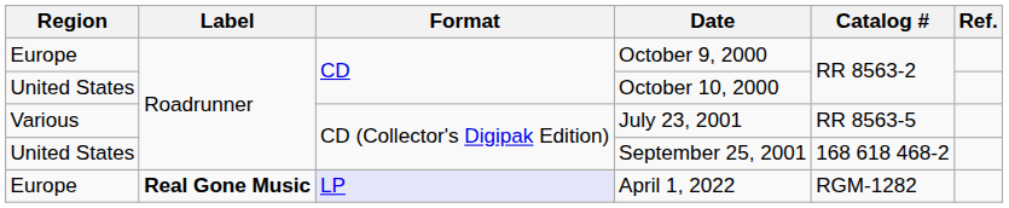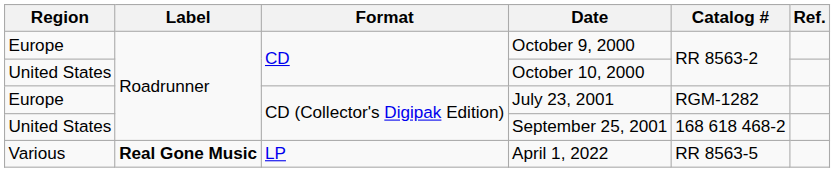July 23, 2001 | Region: Various -> Europe
July 23, 2001 | Catalog #: RR 8563-5 -> RGM-1282
April 1, 2022 | Region: Europe -> Various
April 1, 2022 | Format: lavender background -> no background
April 1, 2022 | Catalog #: RGM-1282 -> RR 8563-5
